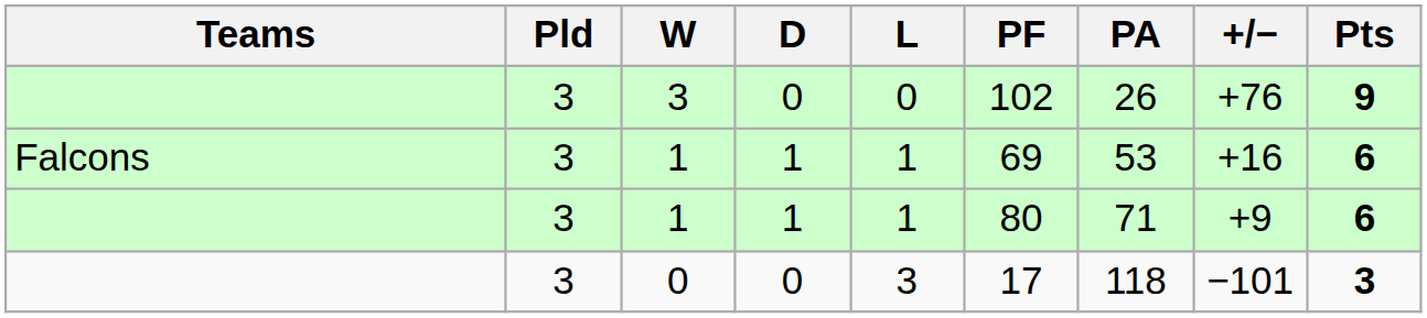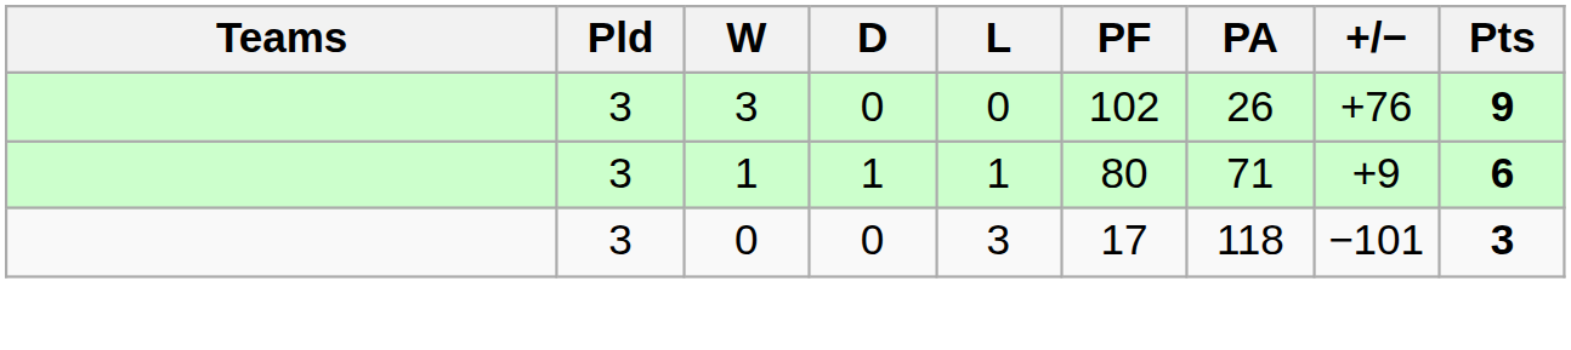- row: Falcons | 3 | 1 | 1 | 1 | 69 | 53 | +16 | 6
